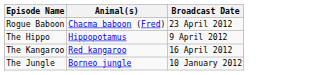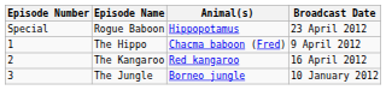+ column: Episode Number | Special | 1 | 2 | 3
Rogue Baboon | Animal(s): Chacma baboon (Fred) -> Hippopotamus
The Hippo | Animal(s): Hippopotamus -> Chacma baboon (Fred)
